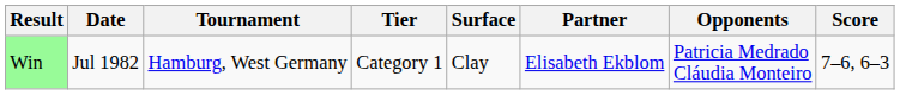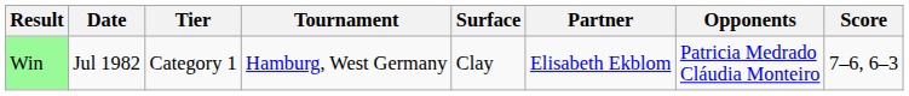columns swapped: Tournament <-> Tier
